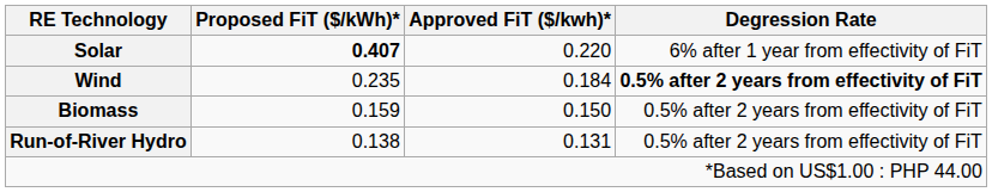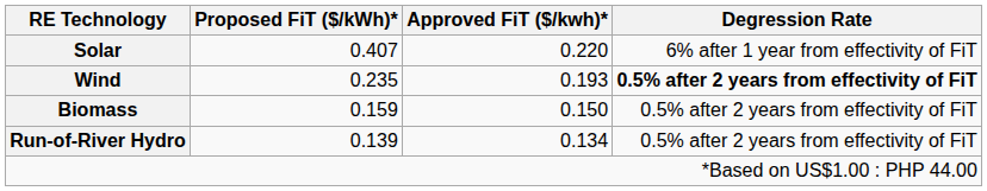Solar | Proposed FiT ($/kWh)*: bold -> normal
Wind | Approved FiT ($/kwh)*: 0.184 -> 0.193
Run-of-River Hydro | Proposed FiT ($/kWh)*: 0.138 -> 0.139
Run-of-River Hydro | Approved FiT ($/kwh)*: 0.131 -> 0.134
